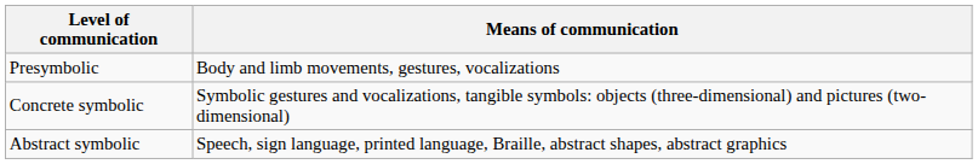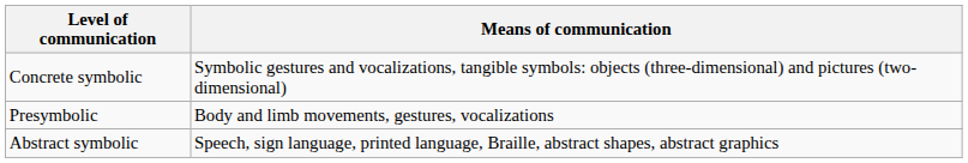rows swapped: Presymbolic <-> Concrete symbolic
